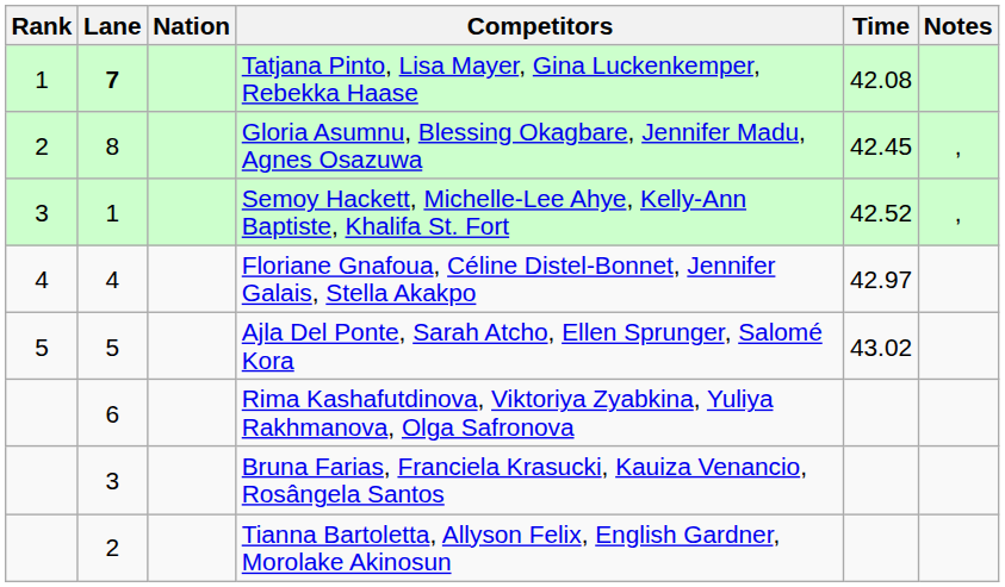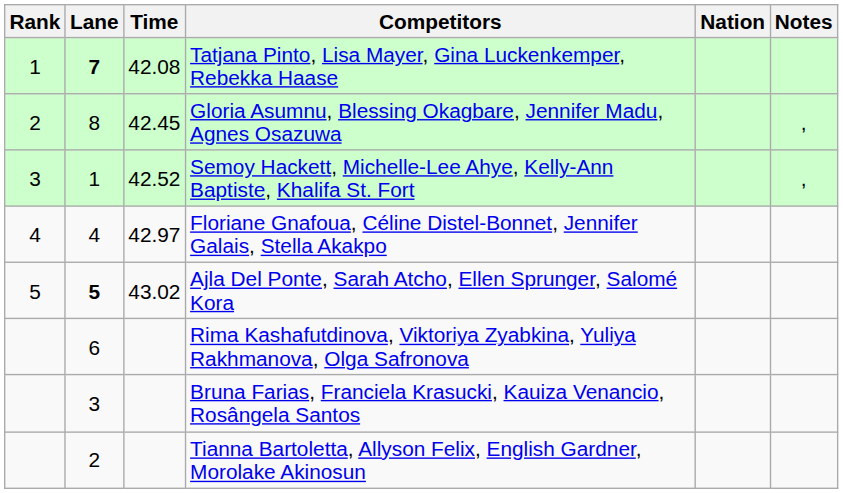columns swapped: Nation <-> Time
Ajla Del Ponte, Sarah Atcho, Ellen Sprunger, Salomé Kora | Lane: normal -> bold
